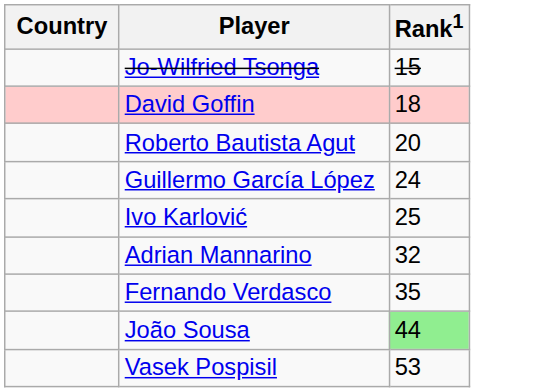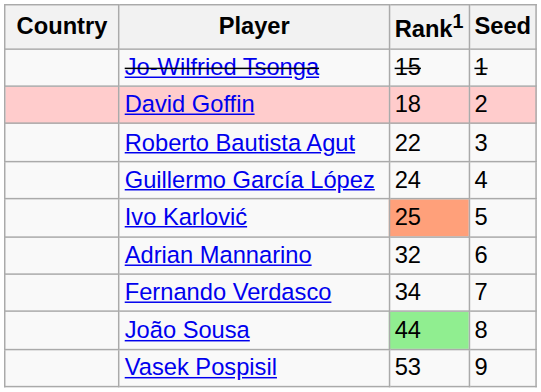+ column: Seed | 1 | 2 | 3 | 4 | 5 | 6 | 7 | 8 | 9
Roberto Bautista Agut | Rank1: 20 -> 22
Ivo Karlović | Rank1: no background -> lightsalmon background
Fernando Verdasco | Rank1: 35 -> 34
